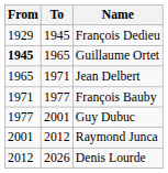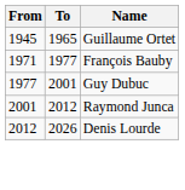- row: 1929 | 1945 | François Dedieu
Guillaume Ortet | From: bold -> normal
- row: 1965 | 1971 | Jean Delbert
